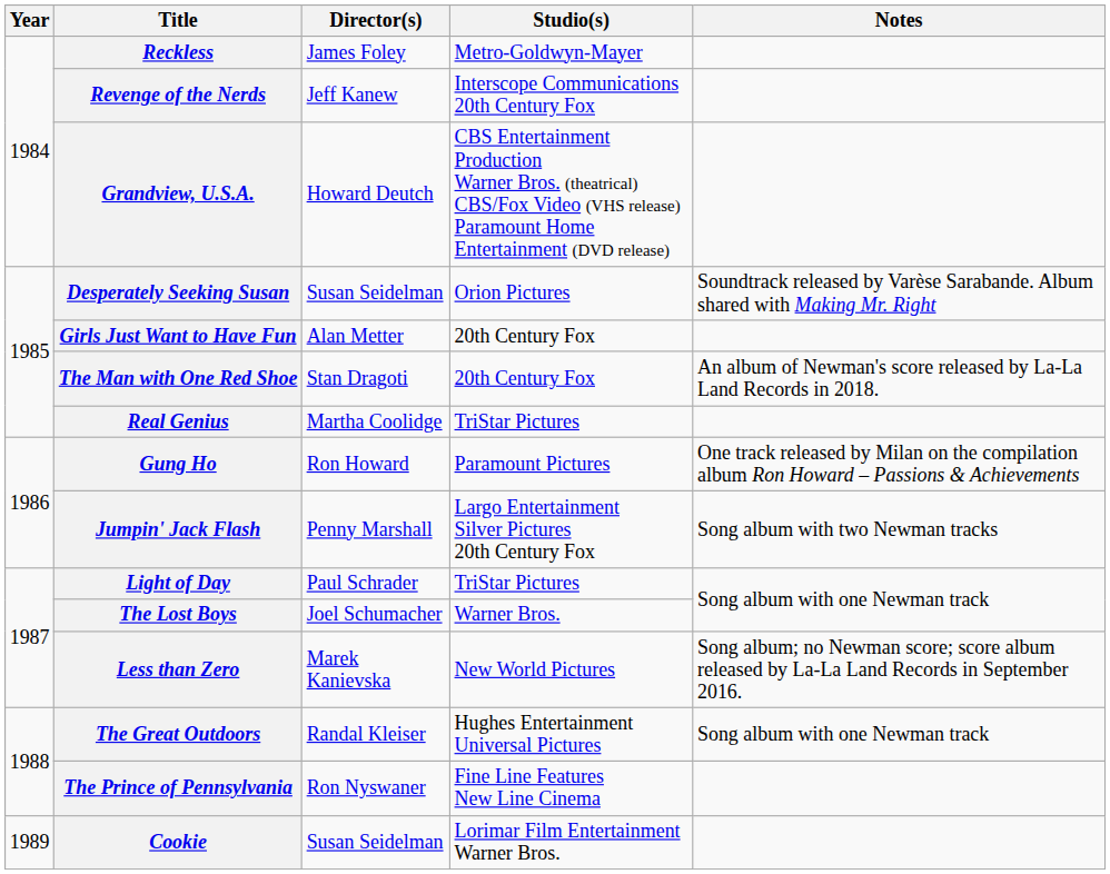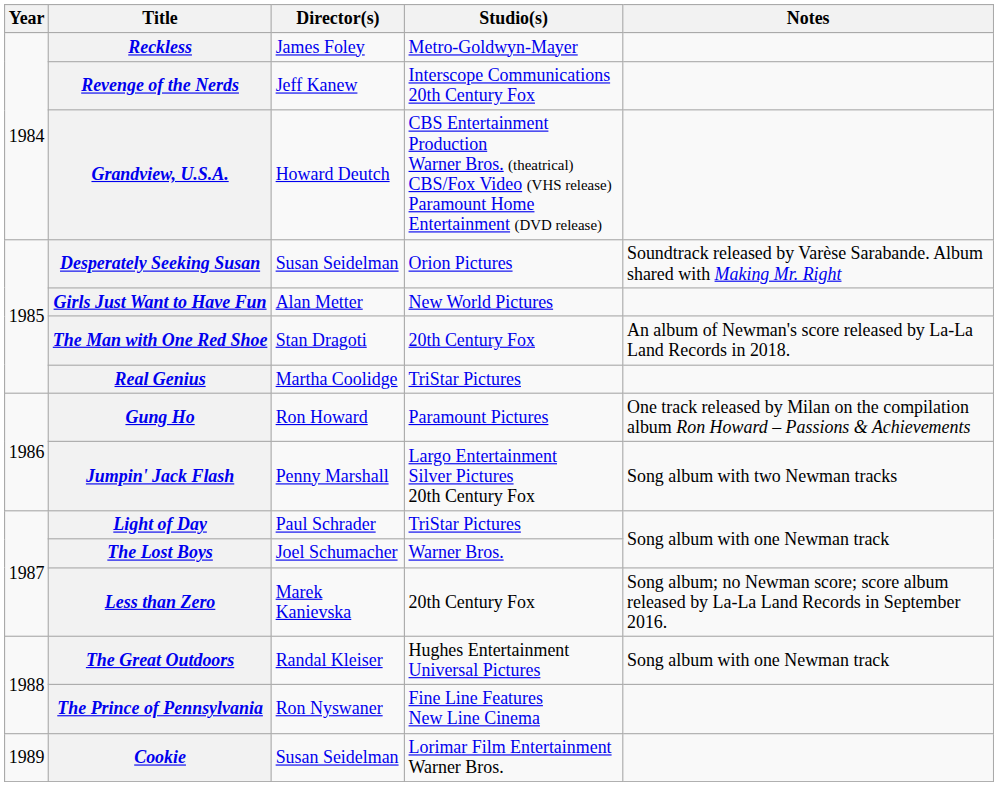Girls Just Want to Have Fun | Studio(s): 20th Century Fox -> New World Pictures
Less than Zero | Studio(s): New World Pictures -> 20th Century Fox
